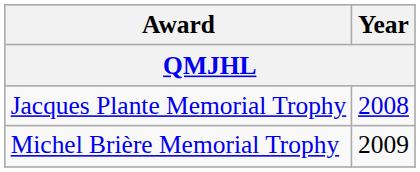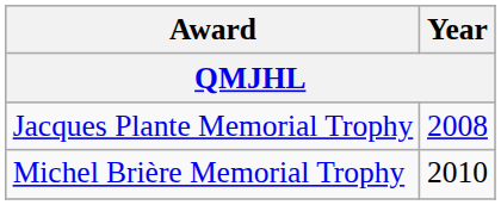Michel Brière Memorial Trophy | Year: 2009 -> 2010
